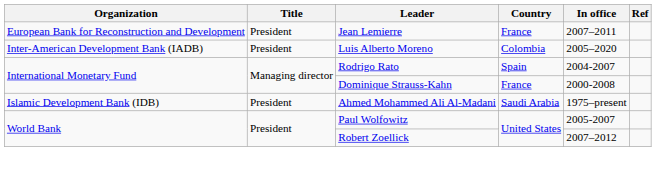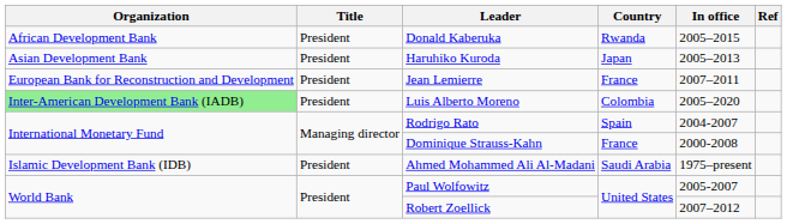+ row: African Development Bank | President | Donald Kaberuka | Rwanda | 2005–2015
+ row: Asian Development Bank | President | Haruhiko Kuroda | Japan | 2005–2013
Luis Alberto Moreno | Organization: no background -> lightgreen background
